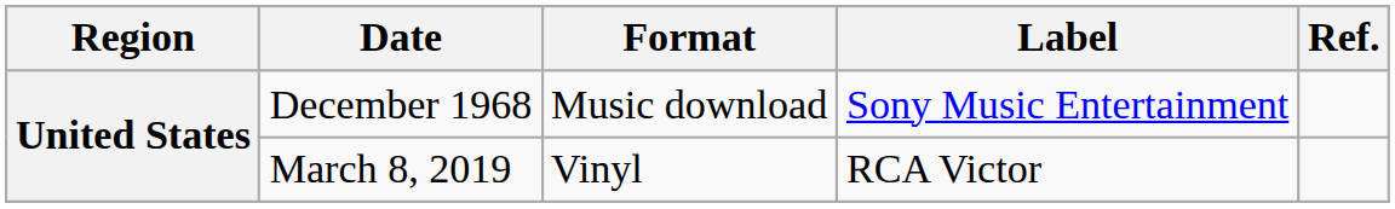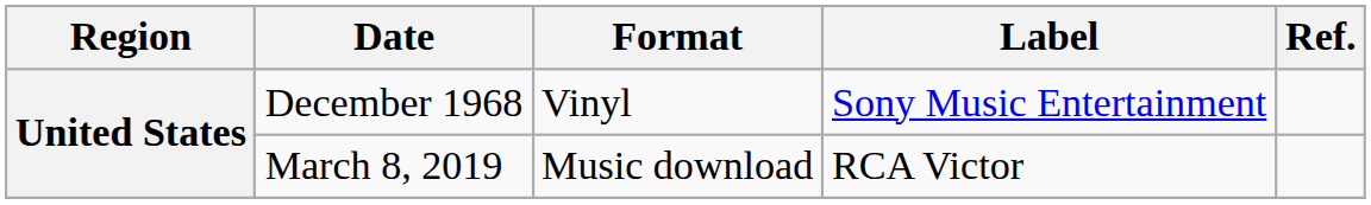December 1968 | Format: Music download -> Vinyl
March 8, 2019 | Format: Vinyl -> Music download
